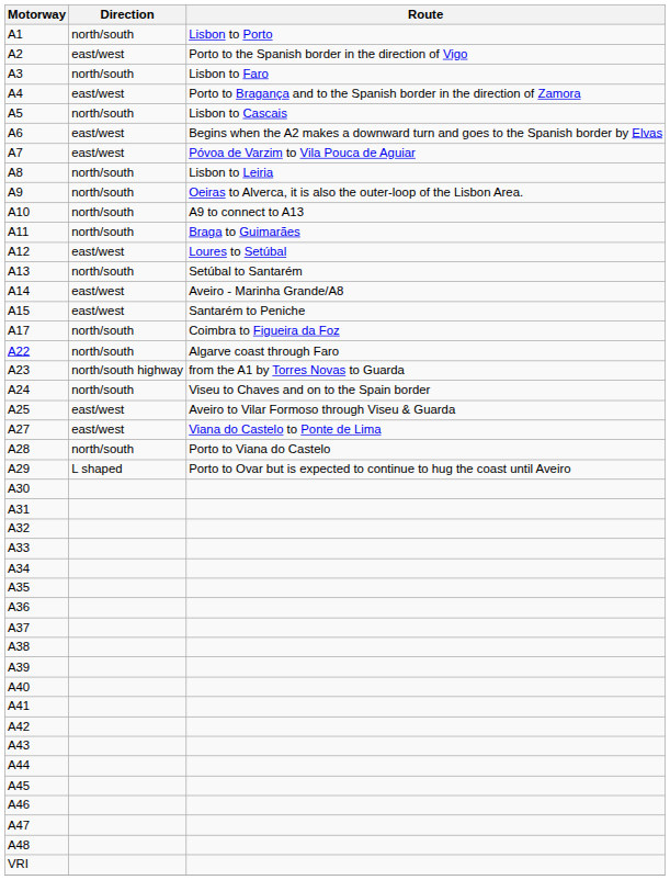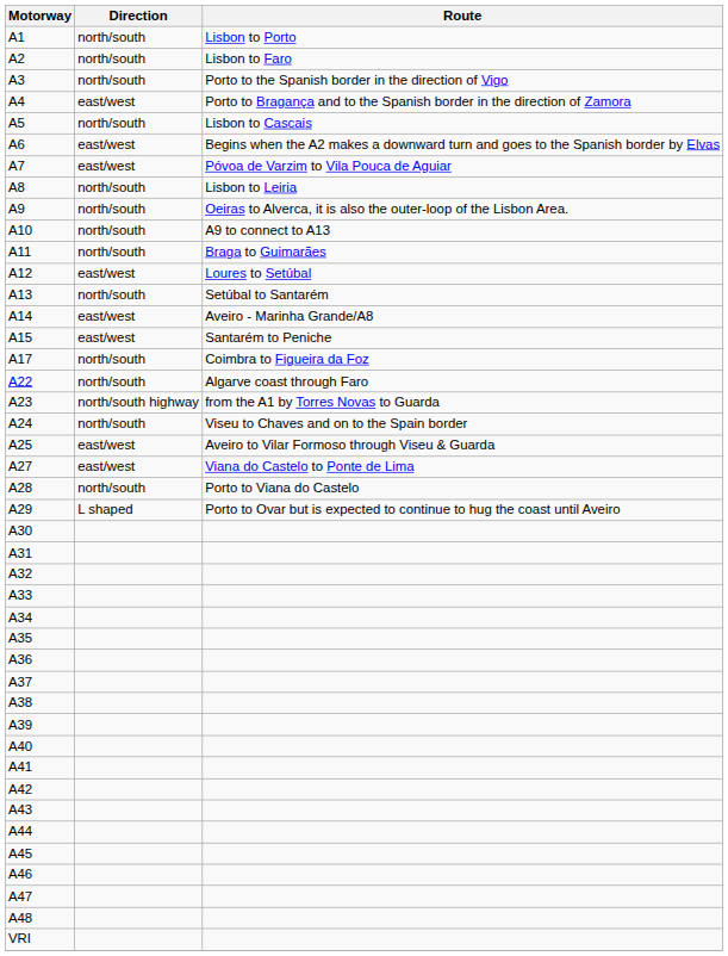A2 | Direction: east/west -> north/south
A2 | Route: Porto to the Spanish border in the direction of Vigo -> Lisbon to Faro
A3 | Route: Lisbon to Faro -> Porto to the Spanish border in the direction of Vigo
